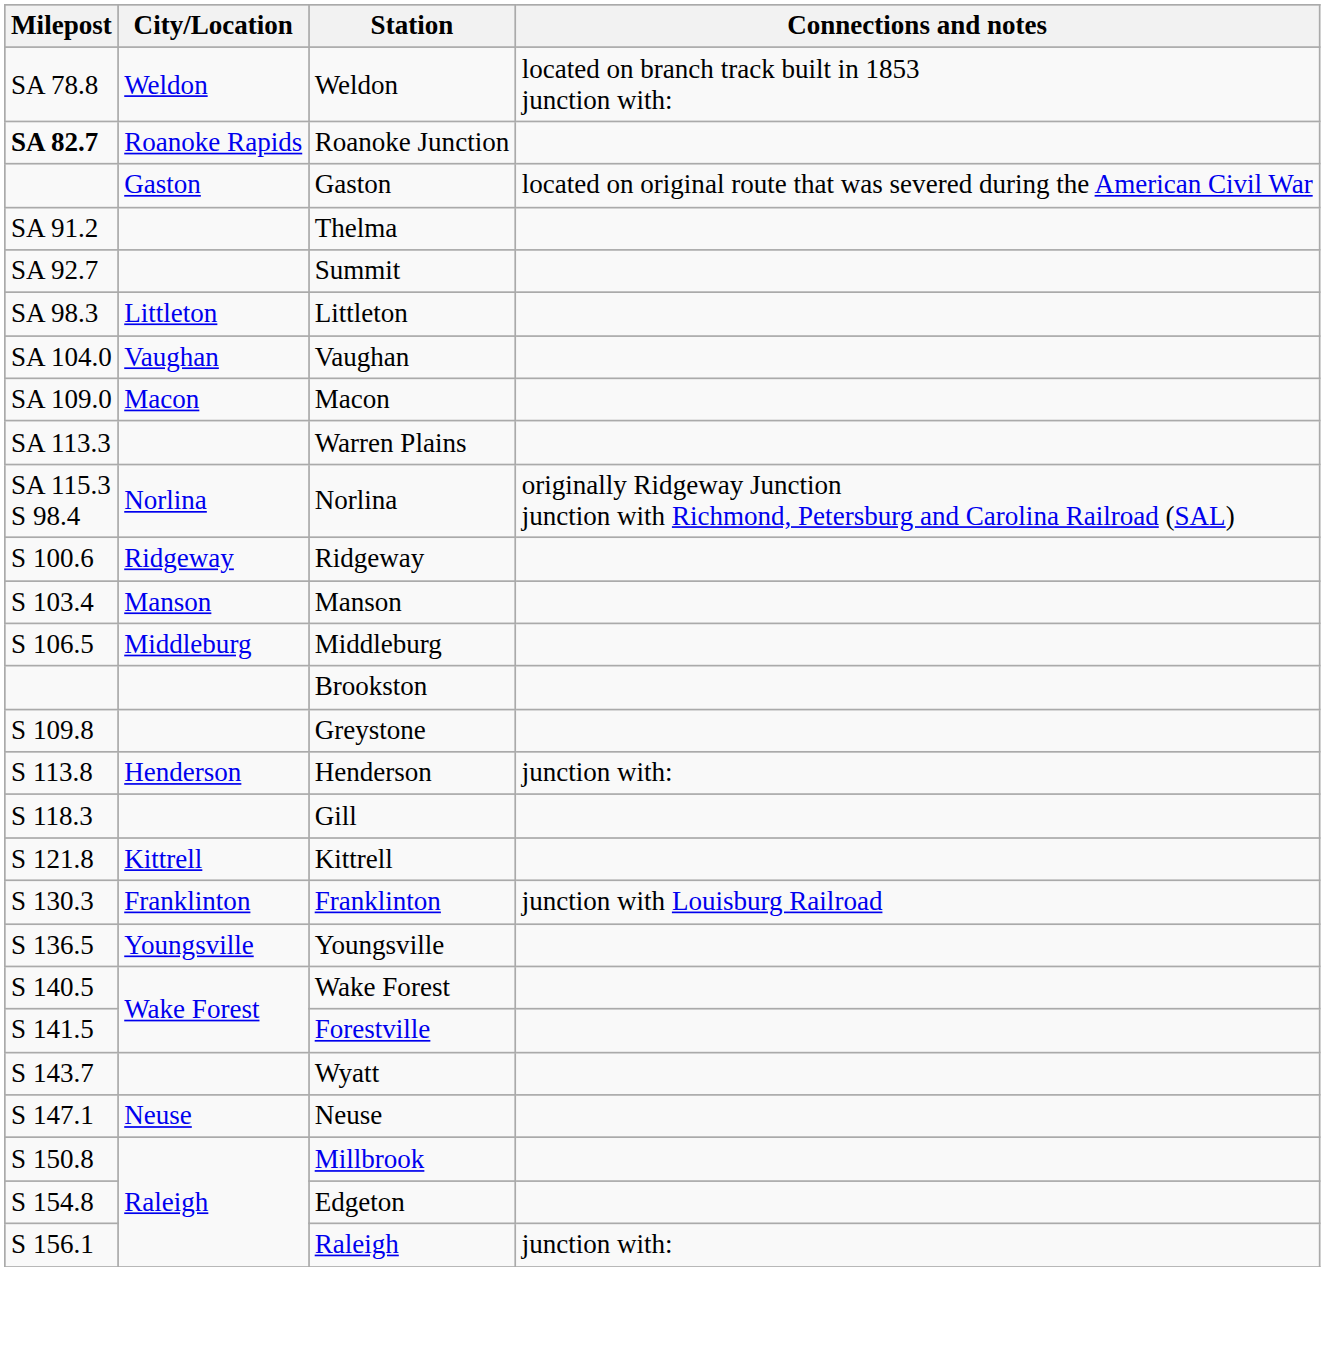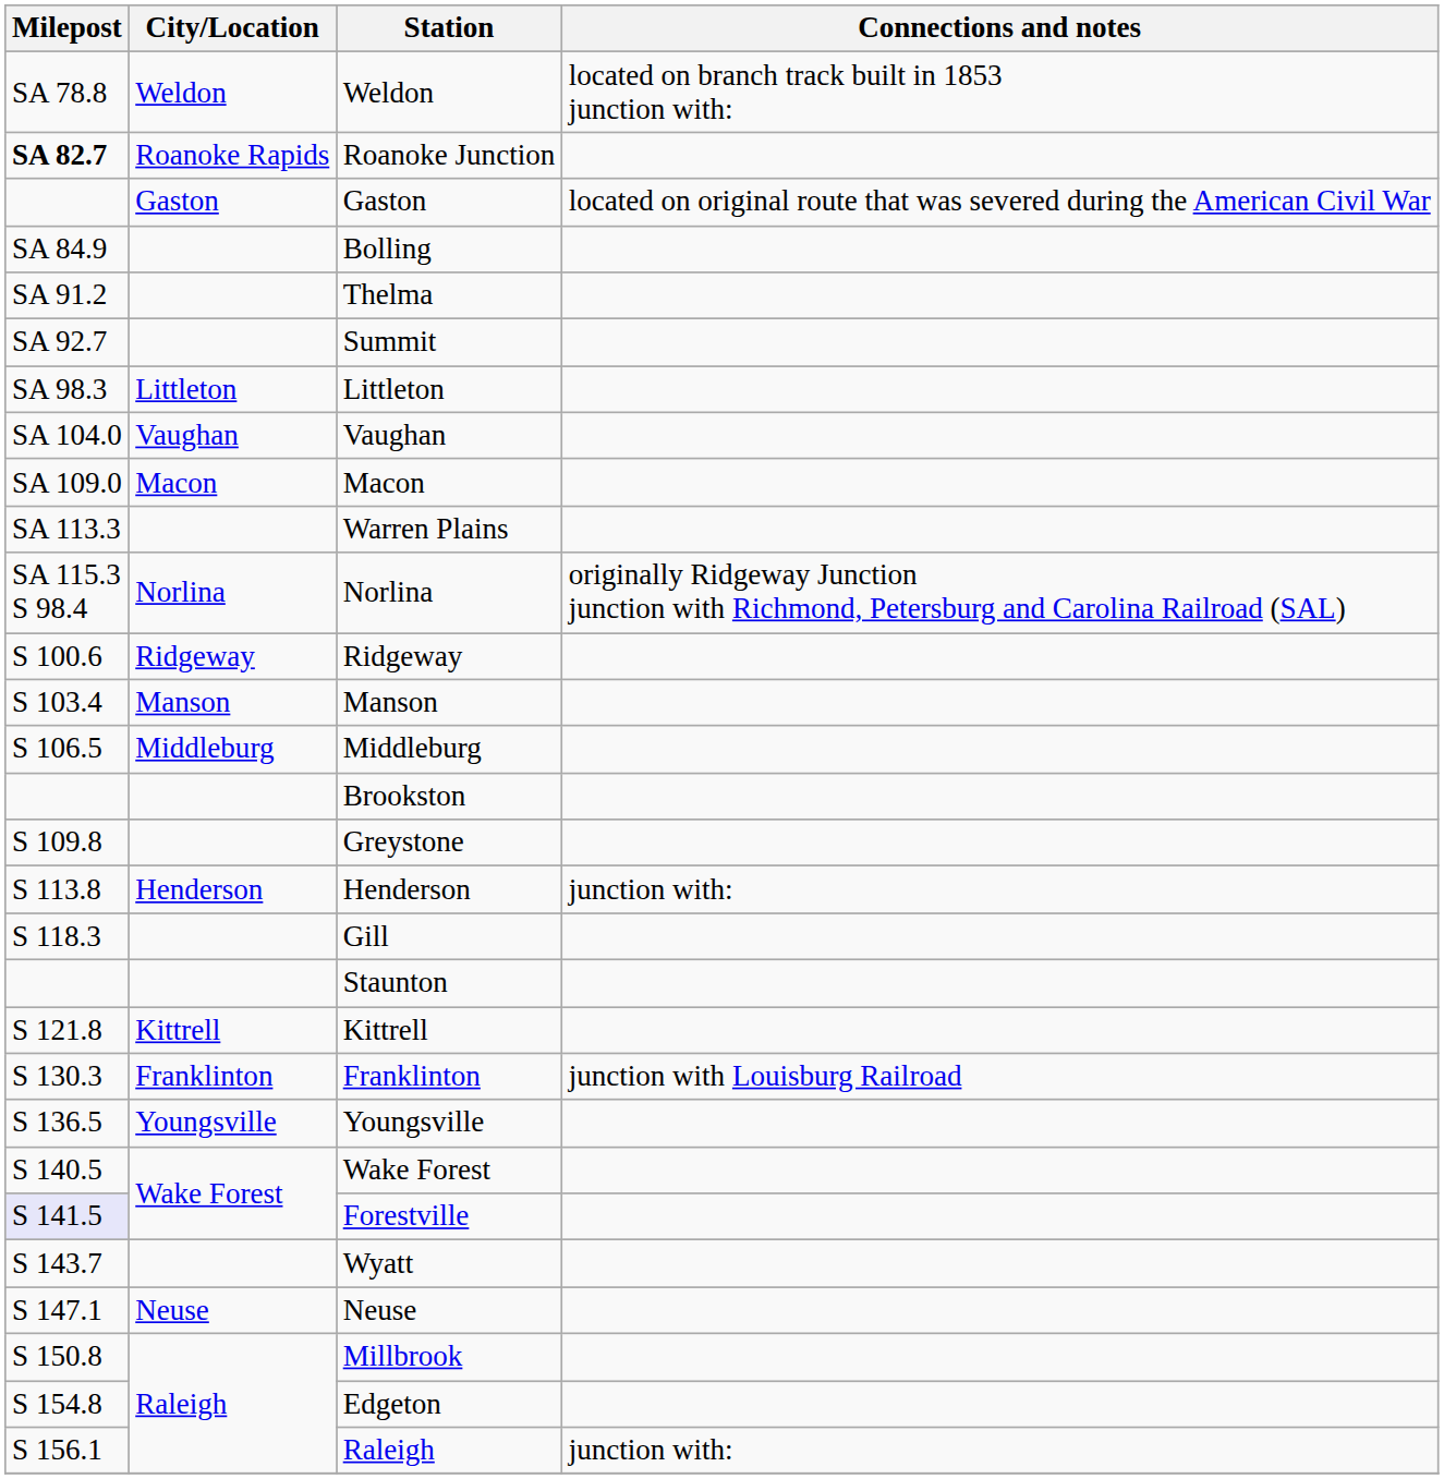+ row: SA 84.9 | Bolling
+ row: Staunton
Forestville | Milepost: no background -> lavender background
